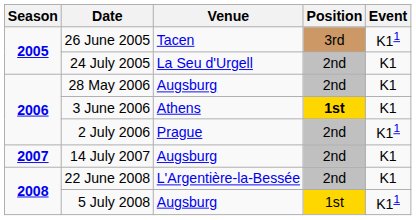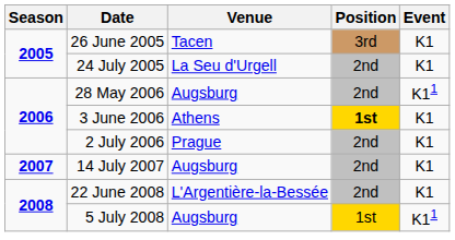26 June 2005 | Event: K11 -> K1
28 May 2006 | Event: K1 -> K11
2 July 2006 | Event: K11 -> K1
